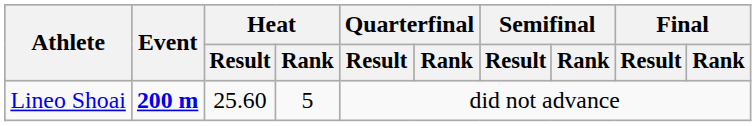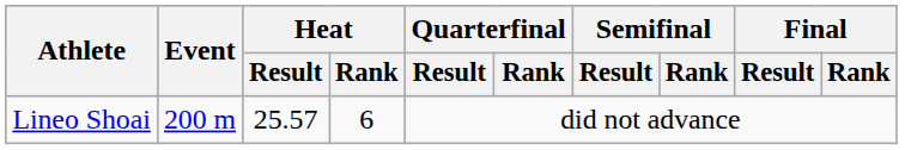Lineo Shoai | Event: bold -> normal
Lineo Shoai | Heat / Result: 25.60 -> 25.57
Lineo Shoai | Heat / Rank: 5 -> 6
